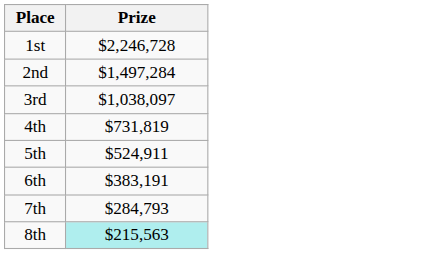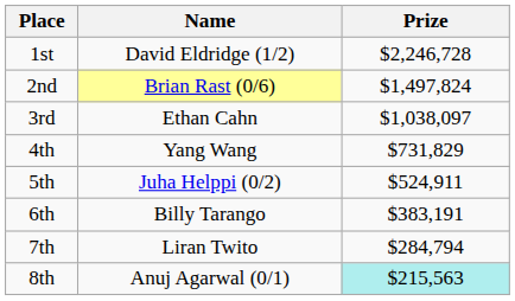+ column: Name | David Eldridge (1/2) | Brian Rast (0/6) | Ethan Cahn | Yang Wang | Juha Helppi (0/2) | Billy Tarango | Liran Twito | Anuj Agarwal (0/1)
2nd | Prize: $1,497,284 -> $1,497,824
4th | Prize: $731,819 -> $731,829
7th | Prize: $284,793 -> $284,794
